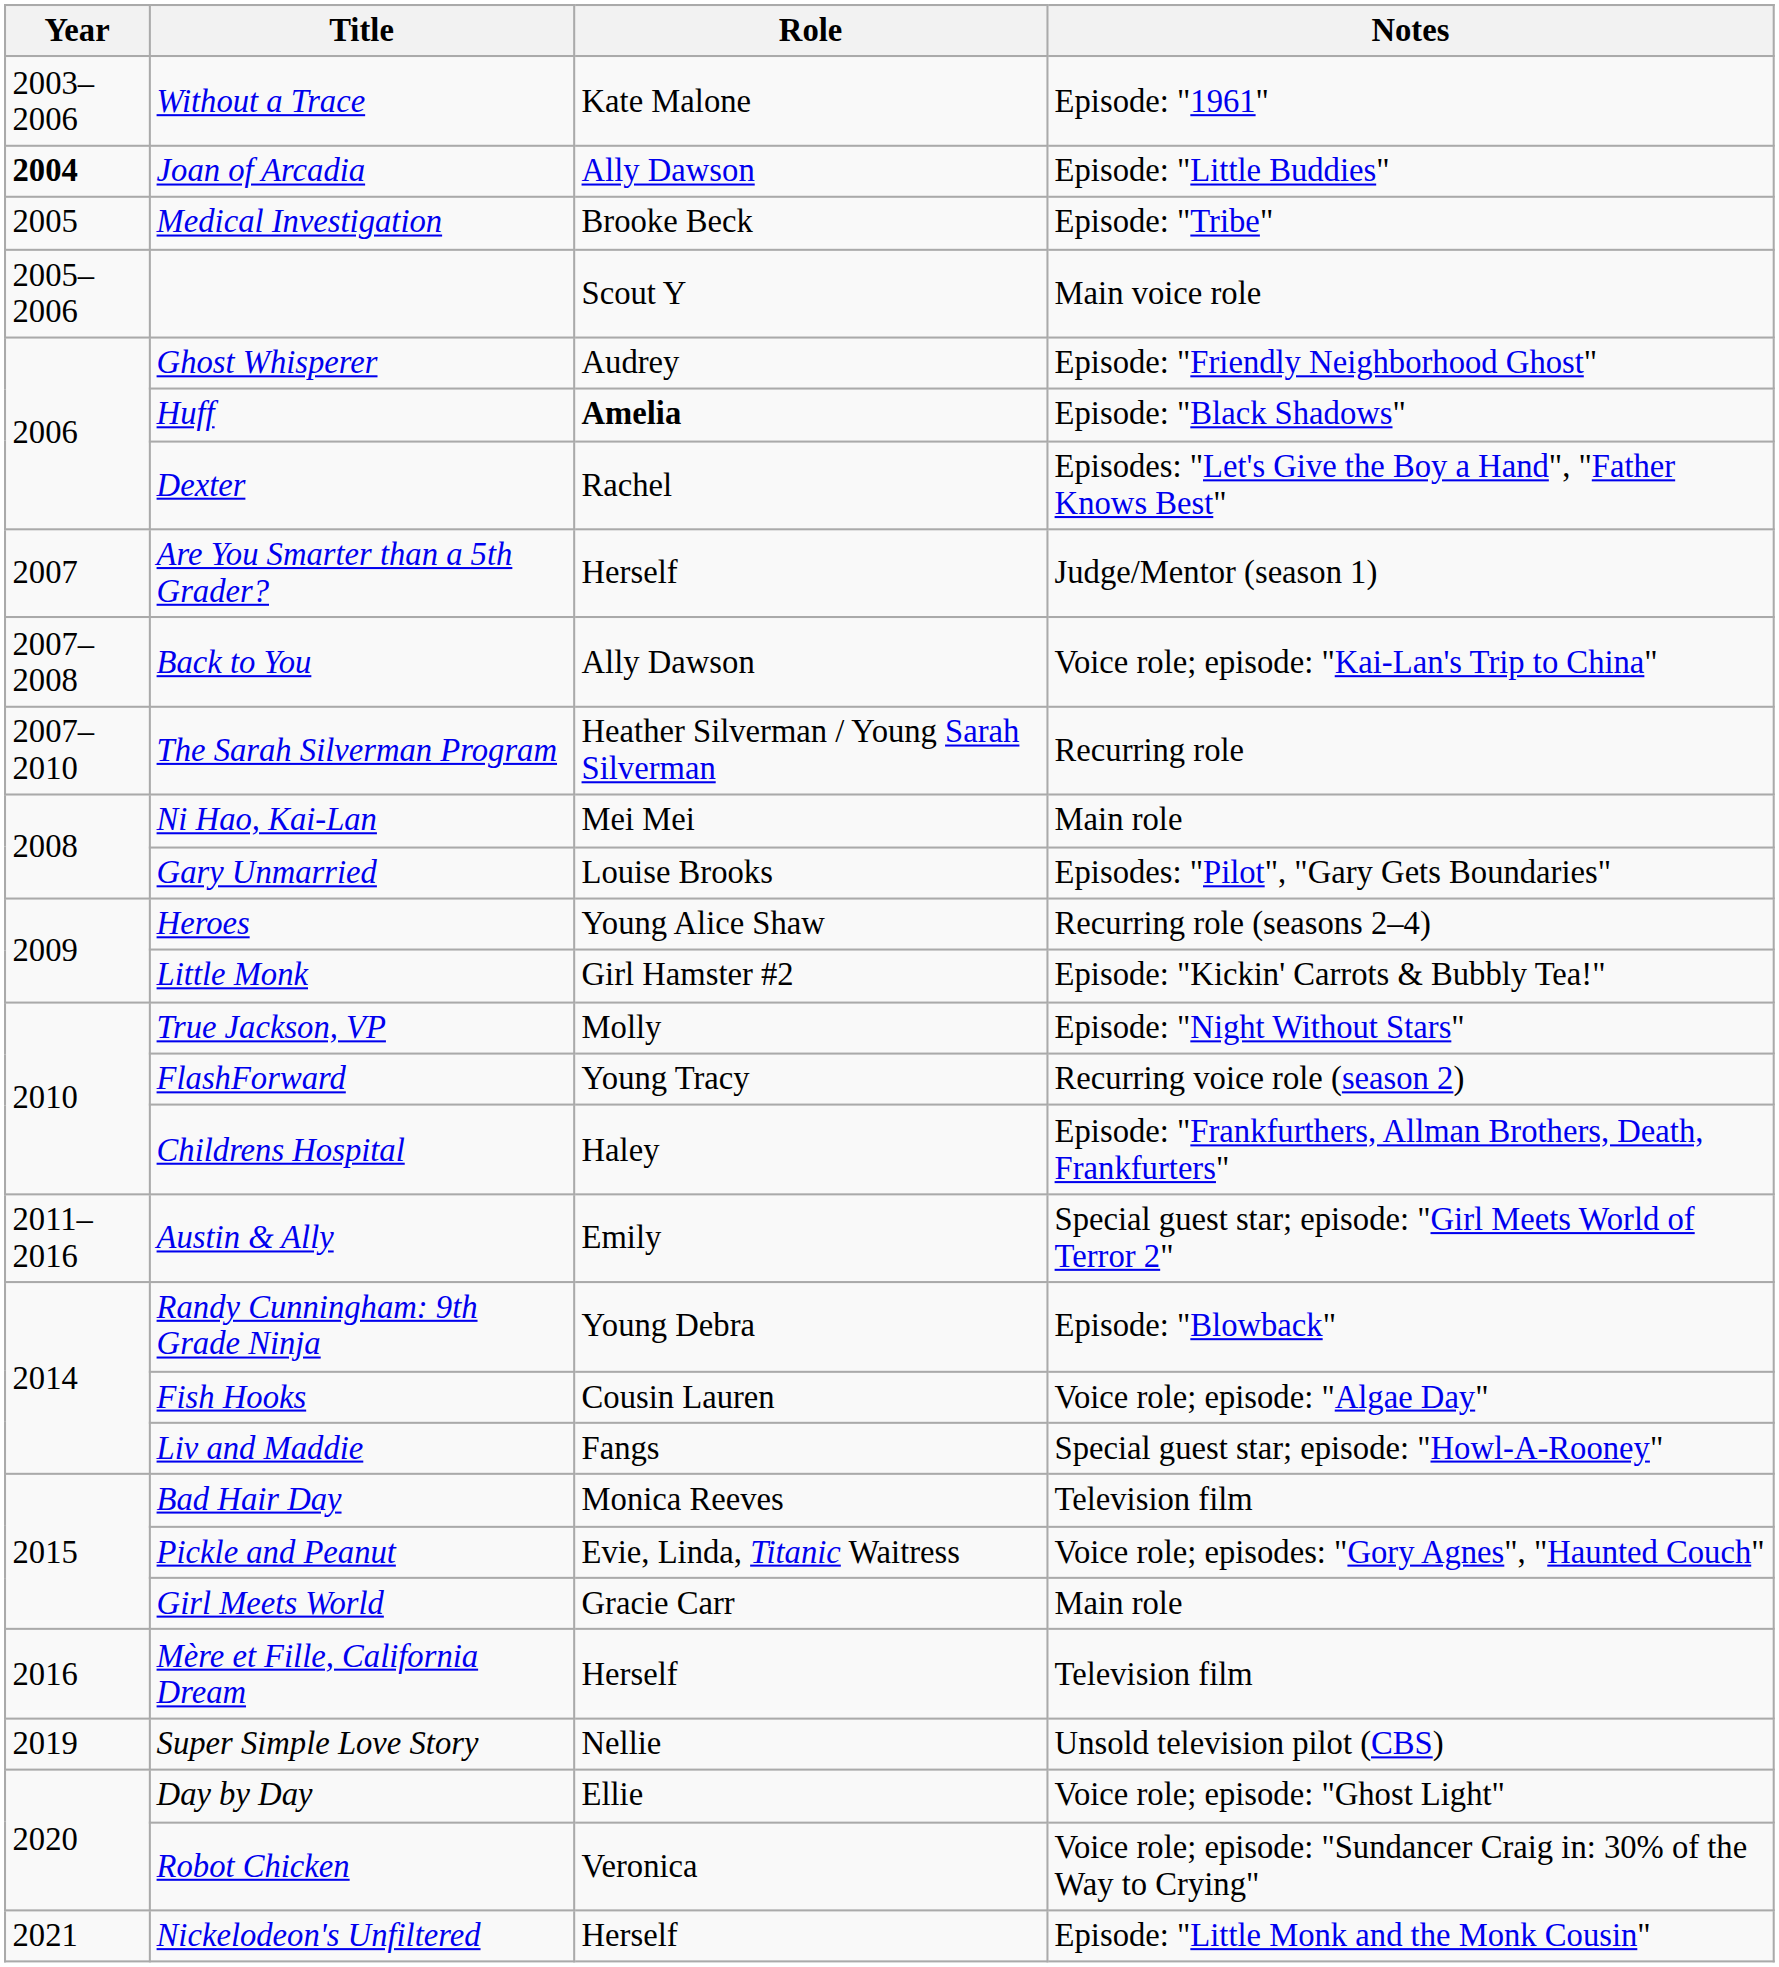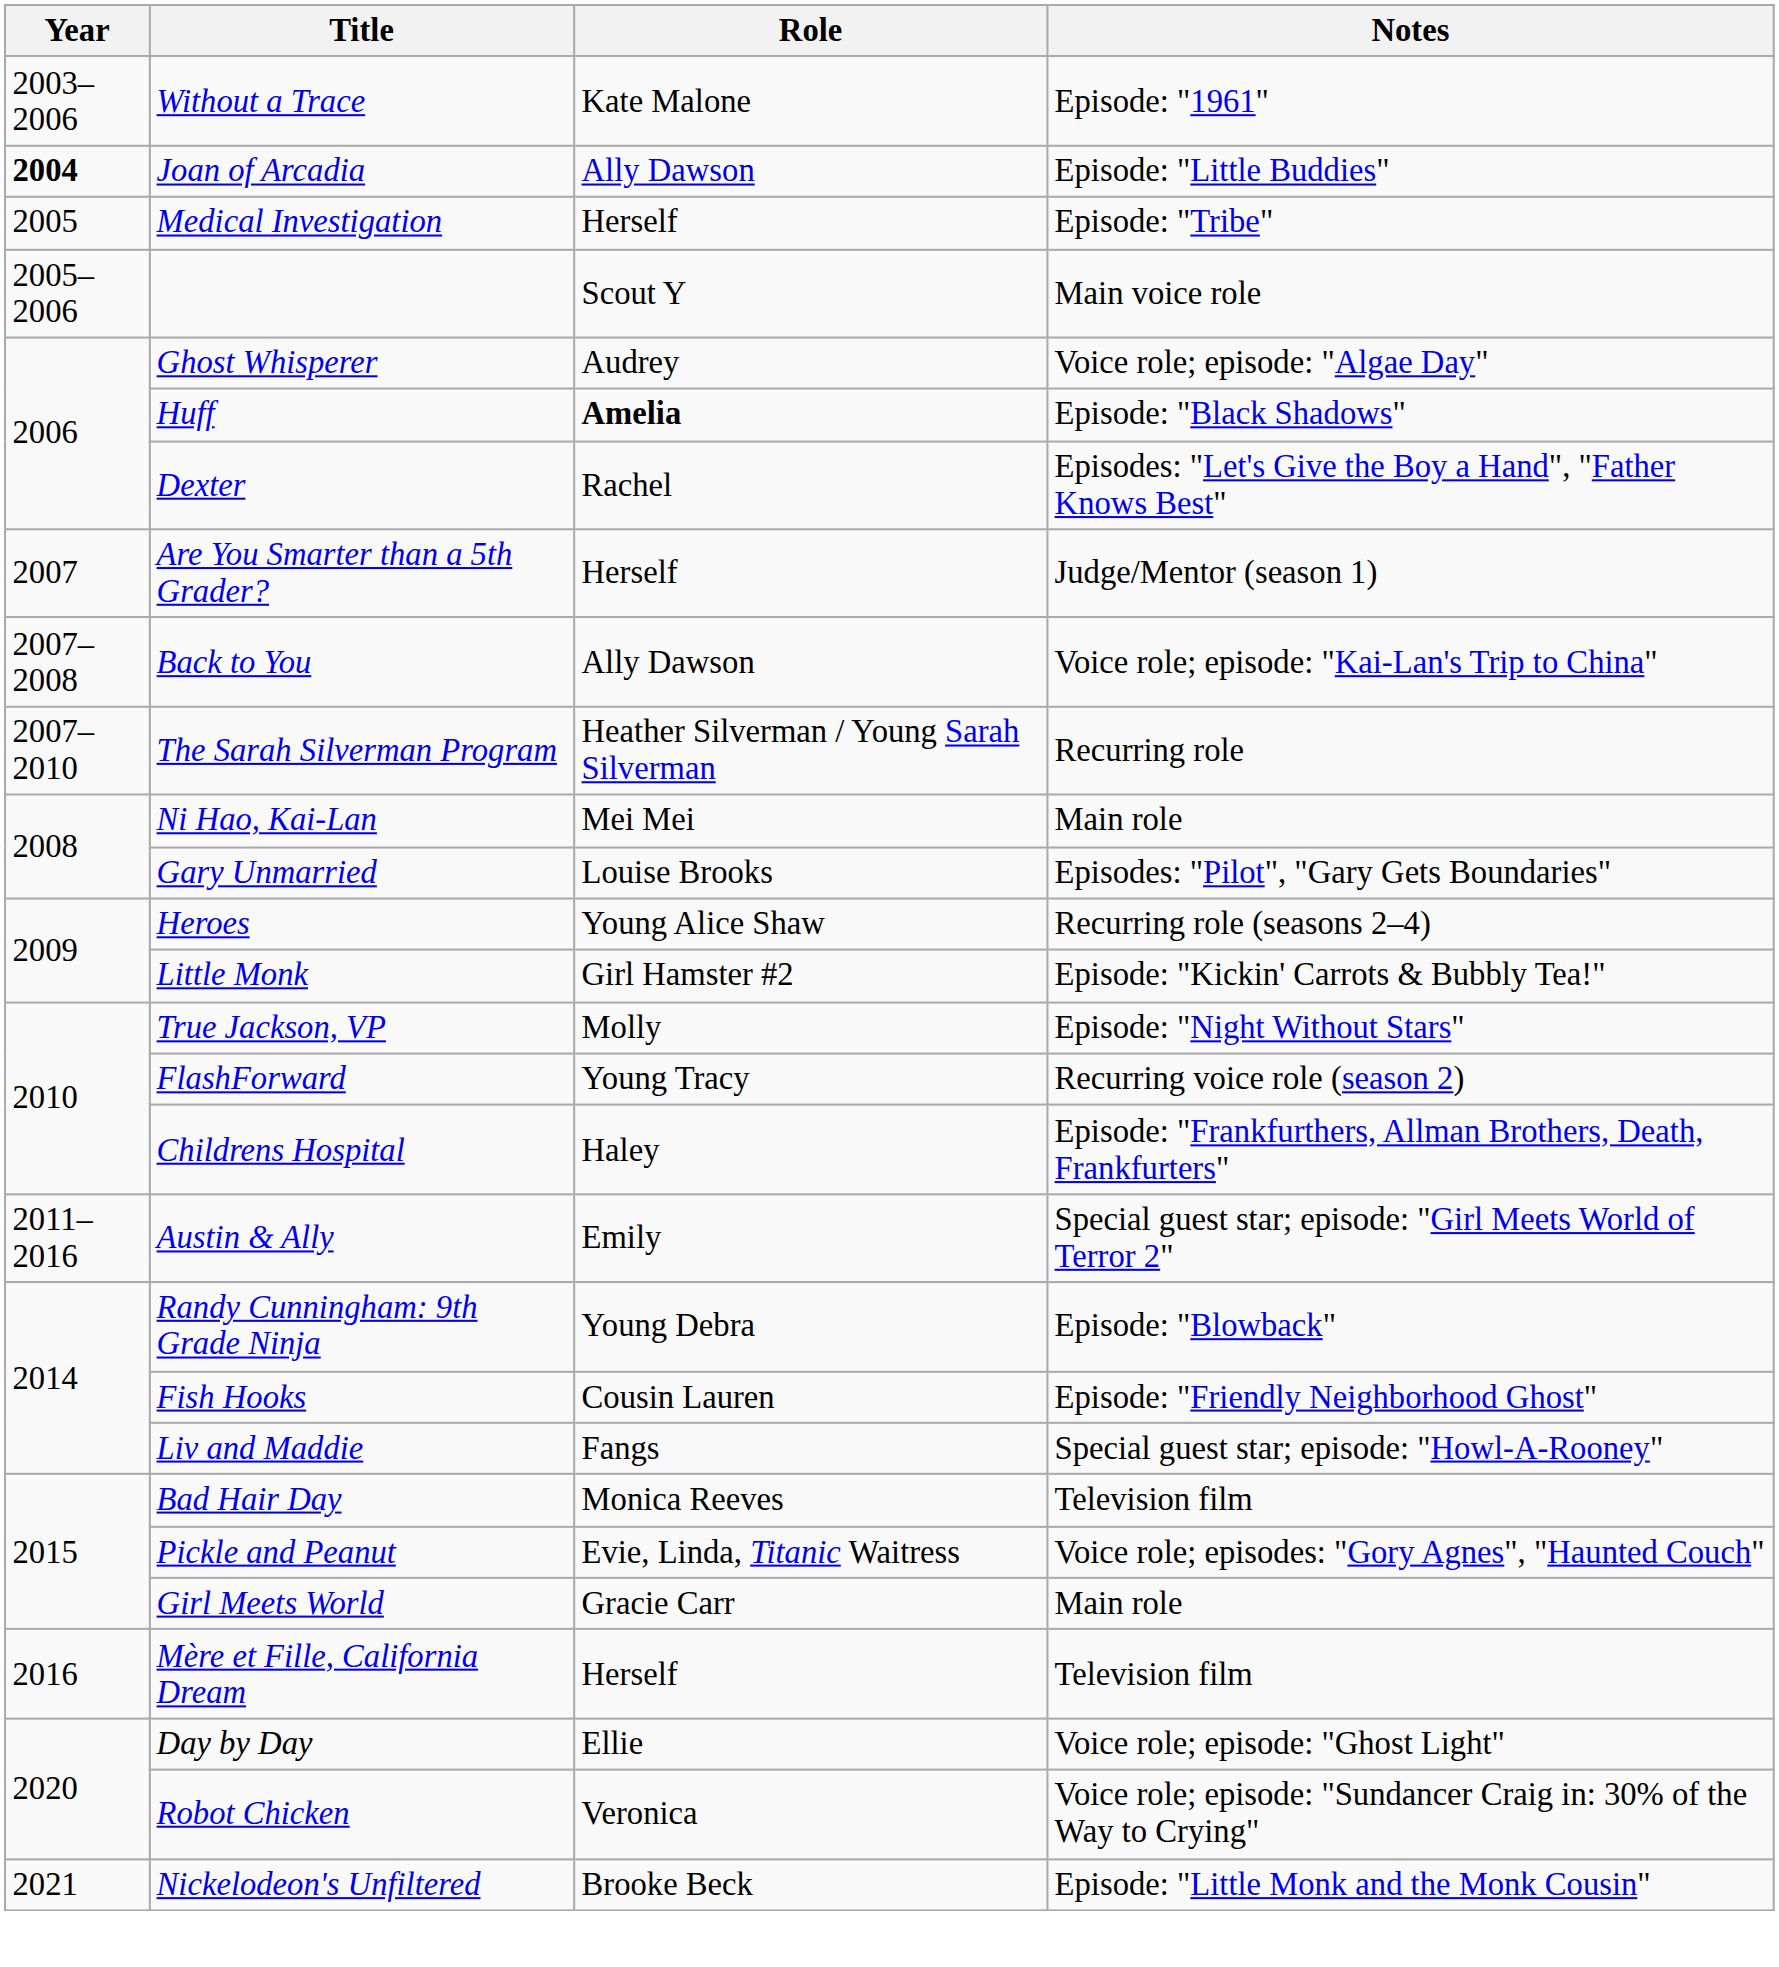Medical Investigation | Role: Brooke Beck -> Herself
Ghost Whisperer | Notes: Episode: "Friendly Neighborhood Ghost" -> Voice role; episode: "Algae Day"
Fish Hooks | Notes: Voice role; episode: "Algae Day" -> Episode: "Friendly Neighborhood Ghost"
- row: 2019 | Super Simple Love Story | Nellie | Unsold television pilot (CBS)
Nickelodeon's Unfiltered | Role: Herself -> Brooke Beck
